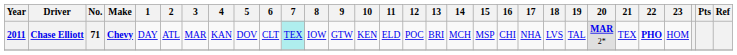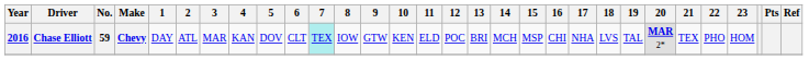Chase Elliott | Year: 2011 -> 2016
Chase Elliott | No.: 71 -> 59
Chase Elliott | 22: bold -> normal
